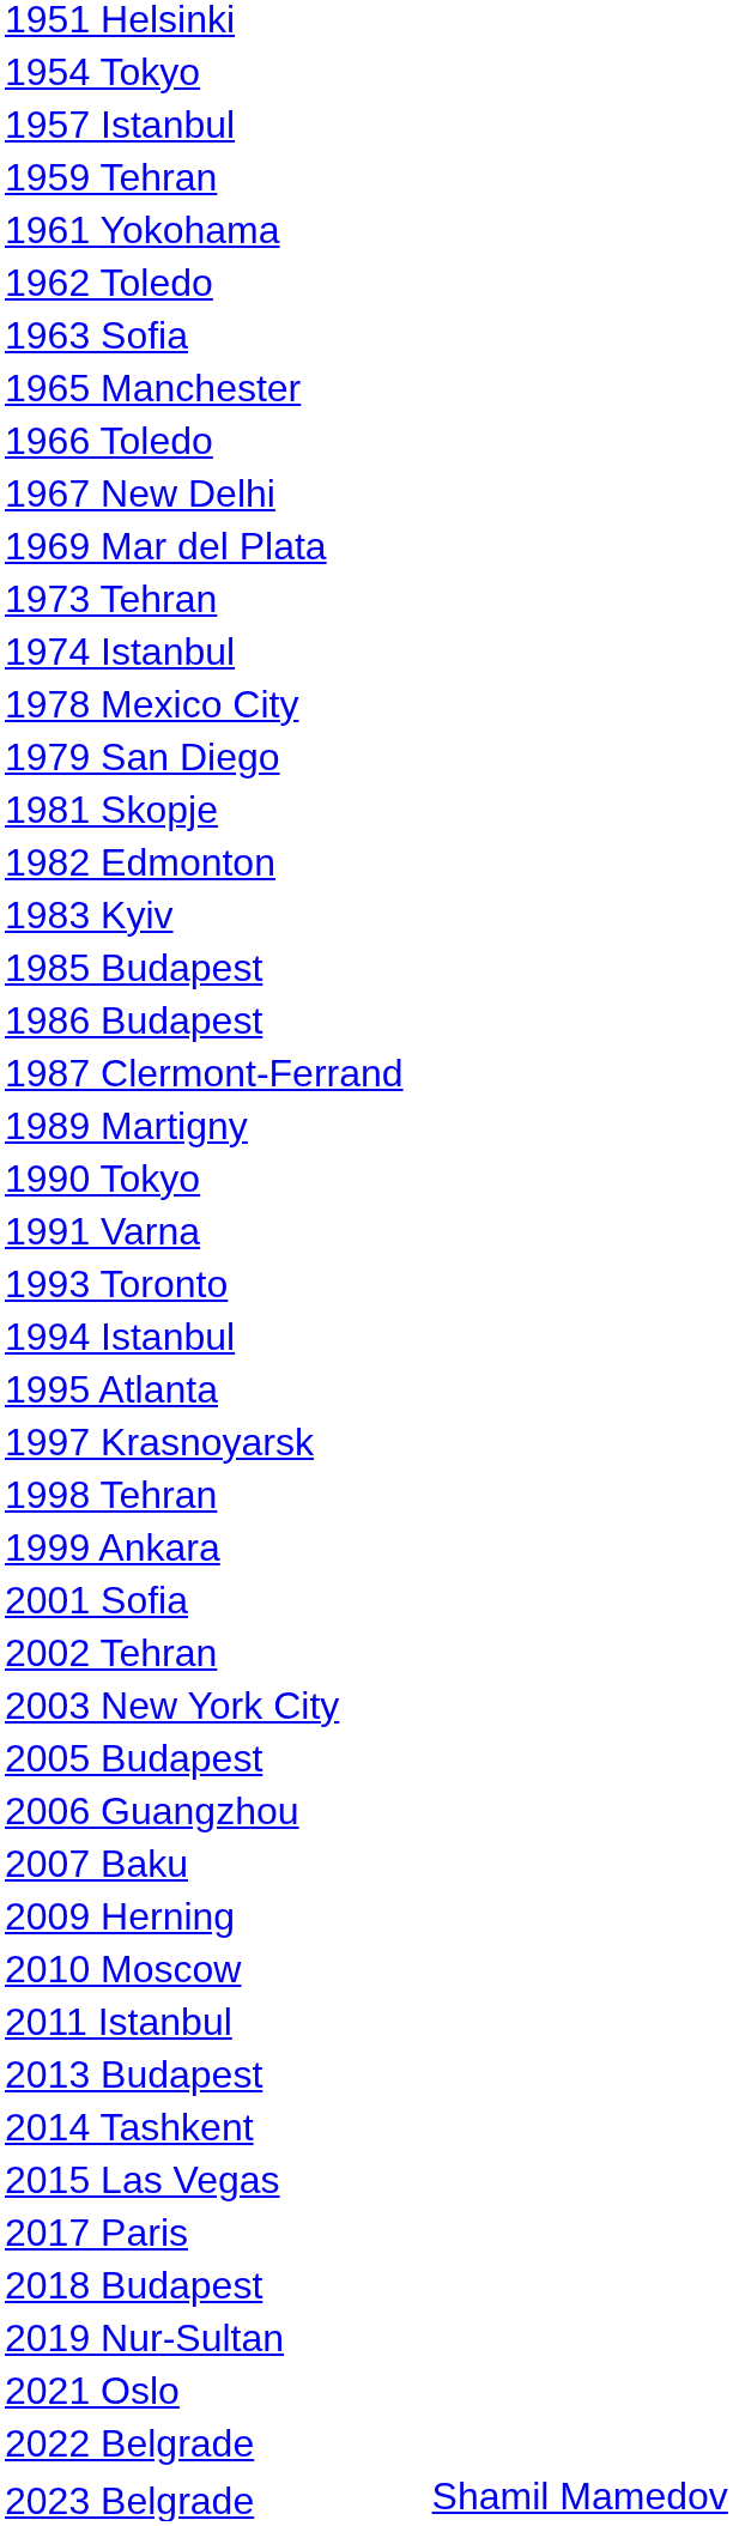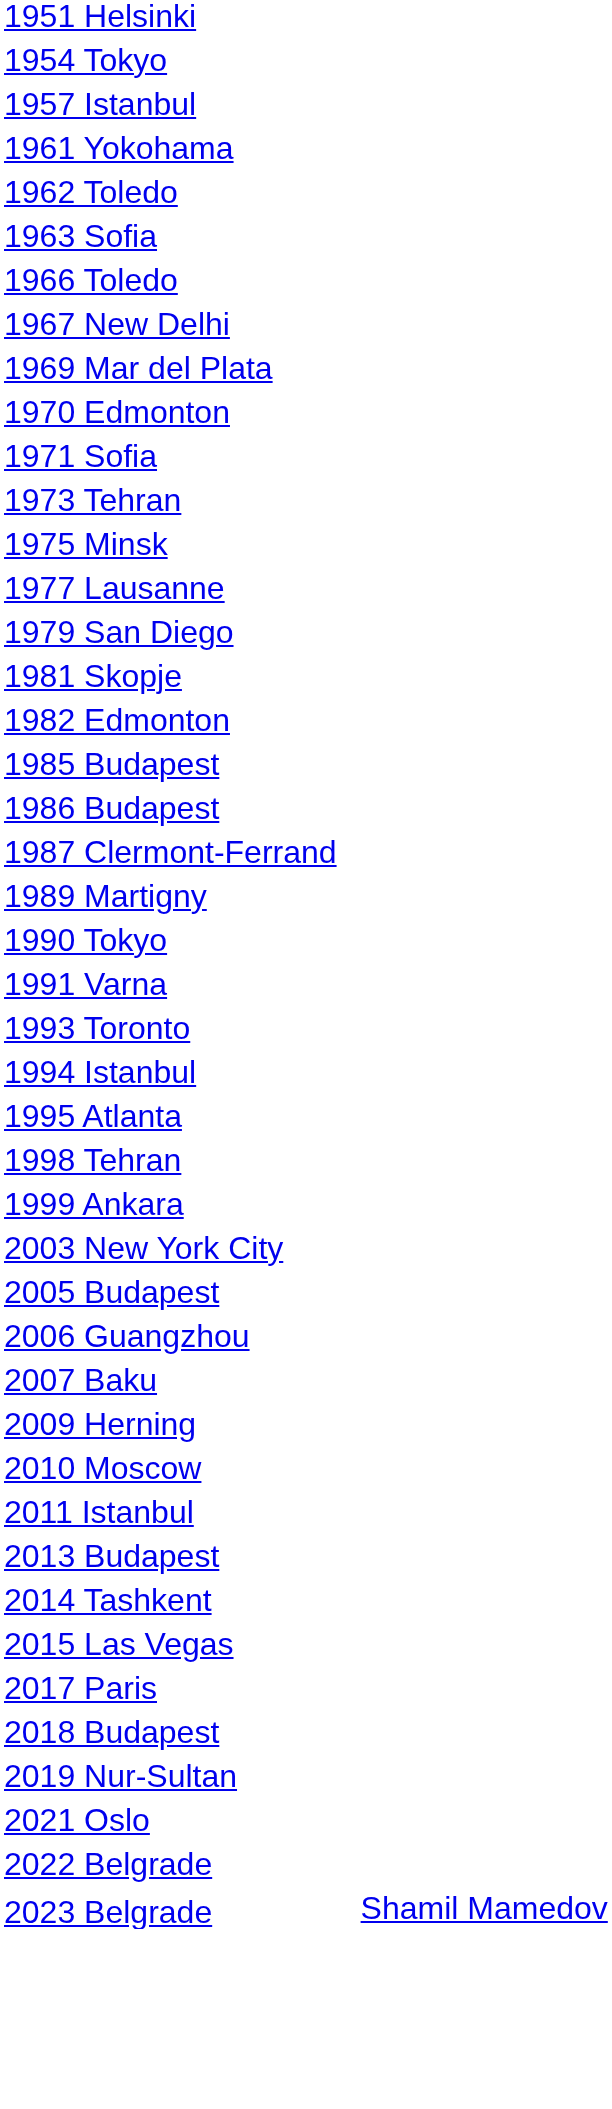- row: 1959 Tehran
- row: 1965 Manchester
+ row: 1970 Edmonton
+ row: 1971 Sofia
- row: 1974 Istanbul
+ row: 1975 Minsk
+ row: 1977 Lausanne
- row: 1978 Mexico City
- row: 1983 Kyiv
- row: 1997 Krasnoyarsk
- row: 2001 Sofia
- row: 2002 Tehran
